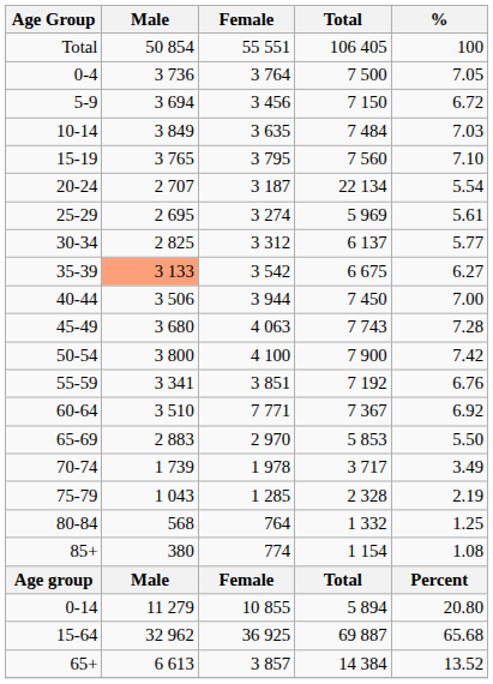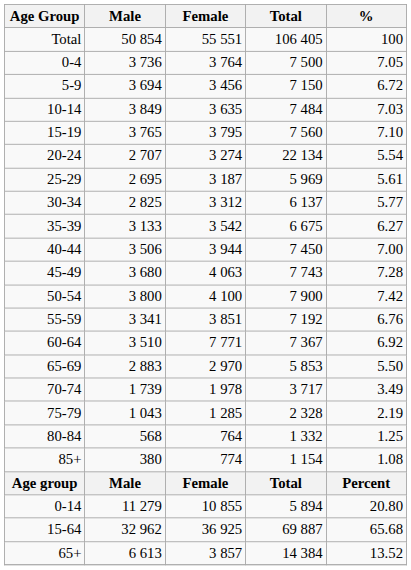20-24 | Female: 3 187 -> 3 274
25-29 | Female: 3 274 -> 3 187
35-39 | Male: lightsalmon background -> no background
